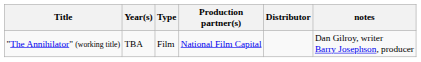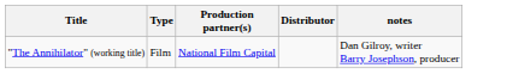- column: Year(s) | TBA
